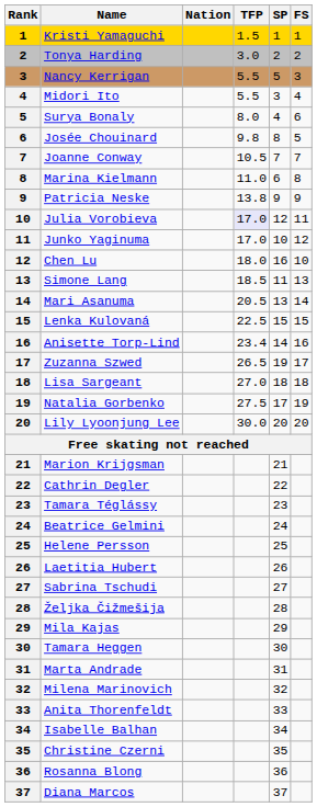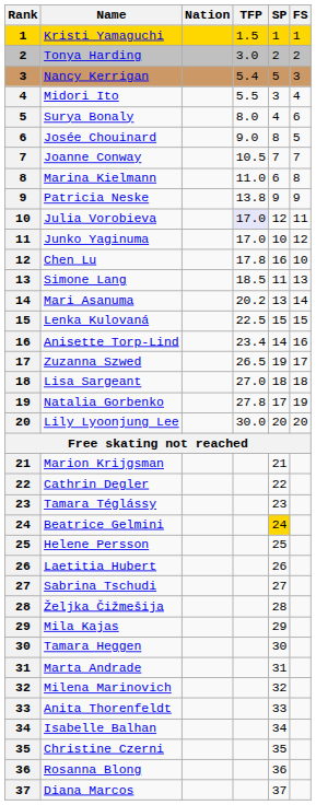Nancy Kerrigan | TFP: 5.5 -> 5.4
Josée Chouinard | TFP: 9.8 -> 9.0
Chen Lu | TFP: 18.0 -> 17.8
Mari Asanuma | TFP: 20.5 -> 20.2
Natalia Gorbenko | TFP: 27.5 -> 27.8
Beatrice Gelmini | SP: no background -> gold background
